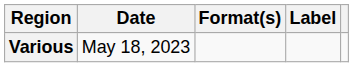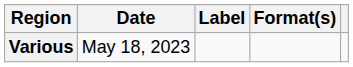columns swapped: Format(s) <-> Label
